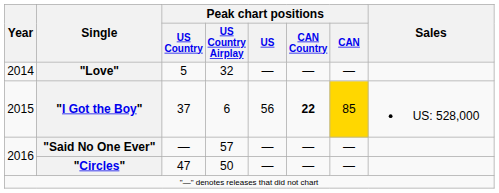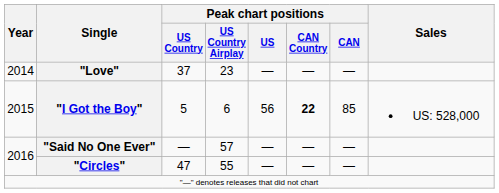"Love" | Peak chart positions / US Country: 5 -> 37
"Love" | Peak chart positions / US Country Airplay: 32 -> 23
"I Got the Boy" | Peak chart positions / US Country: 37 -> 5
"I Got the Boy" | Peak chart positions / CAN: gold background -> no background
"Circles" | Peak chart positions / US Country Airplay: 50 -> 55
